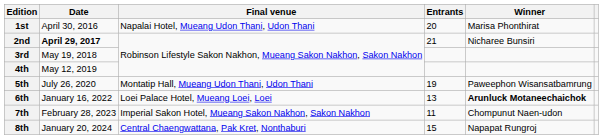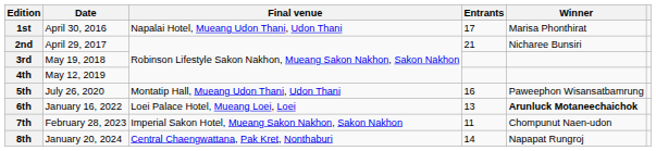1st | Entrants: 20 -> 17
2nd | Date: bold -> normal
5th | Entrants: 19 -> 16
8th | Entrants: 15 -> 14
